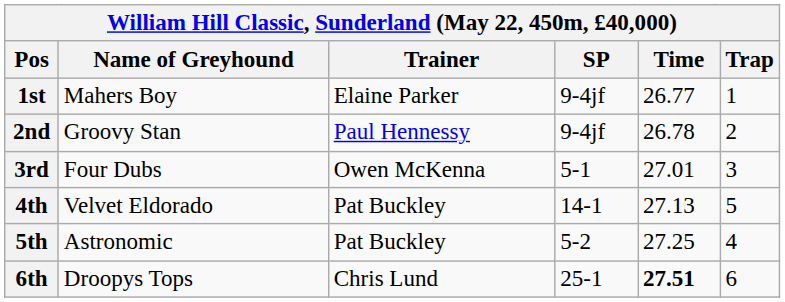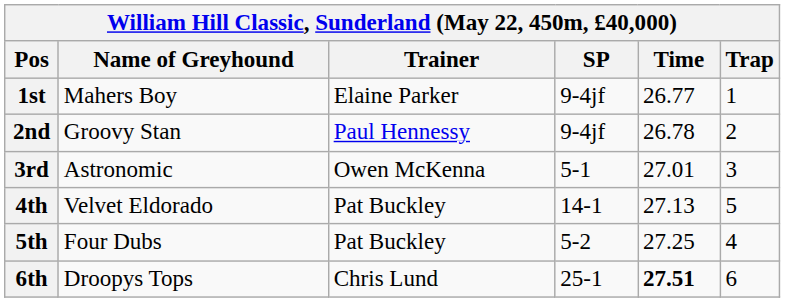3rd | Name of Greyhound: Four Dubs -> Astronomic
5th | Name of Greyhound: Astronomic -> Four Dubs
